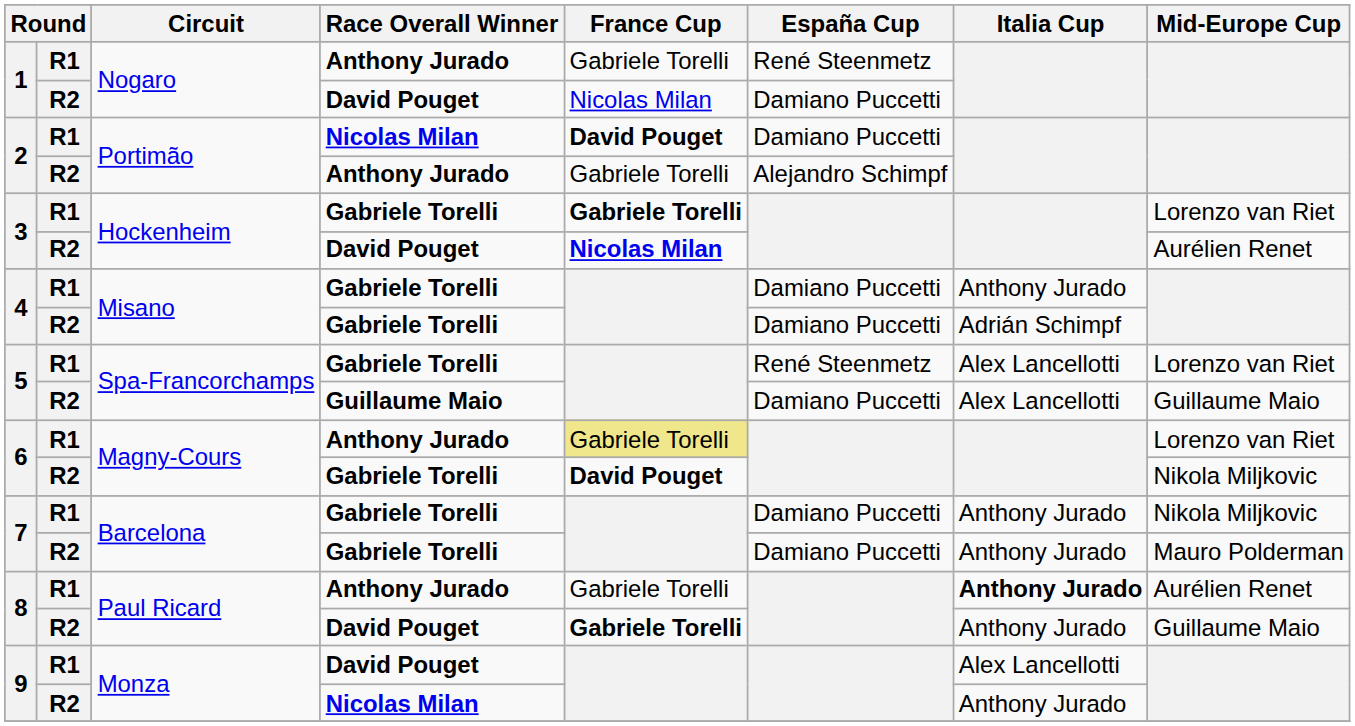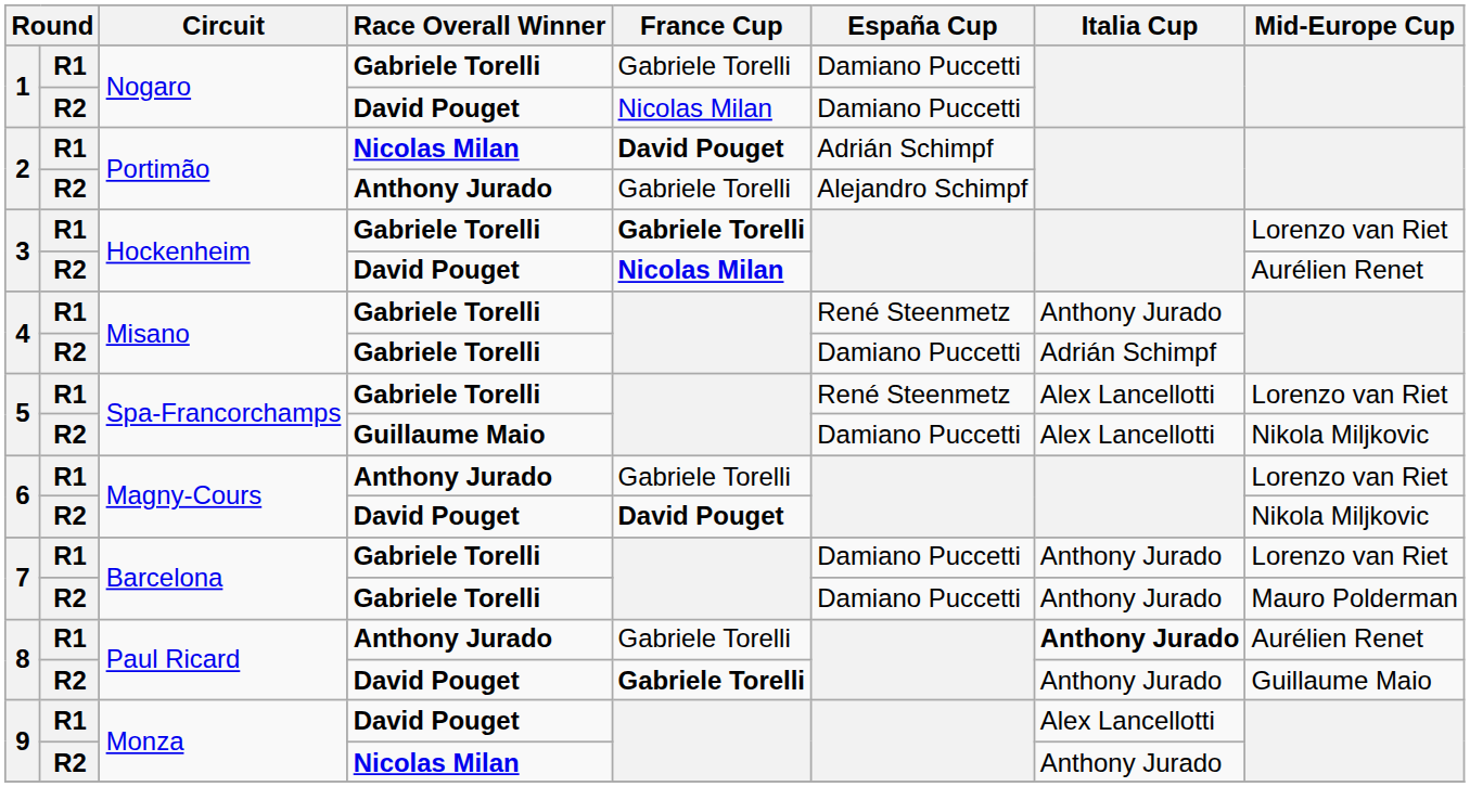1 / R1 | Race Overall Winner: Anthony Jurado -> Gabriele Torelli
1 / R1 | España Cup: René Steenmetz -> Damiano Puccetti
2 / R1 | España Cup: Damiano Puccetti -> Adrián Schimpf
4 / R1 | España Cup: Damiano Puccetti -> René Steenmetz
5 / R2 | Mid-Europe Cup: Guillaume Maio -> Nikola Miljkovic
6 / R1 | France Cup: khaki background -> no background
6 / R2 | Race Overall Winner: Gabriele Torelli -> David Pouget
7 / R1 | Mid-Europe Cup: Nikola Miljkovic -> Lorenzo van Riet
